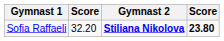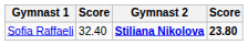Sofia Raffaeli | column 2: 32.20 -> 32.40
